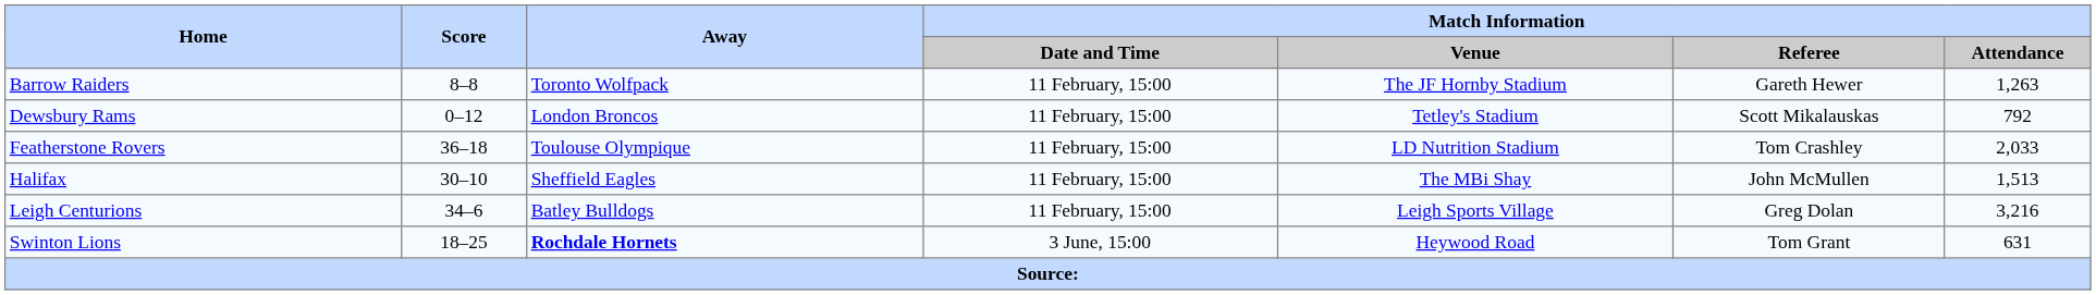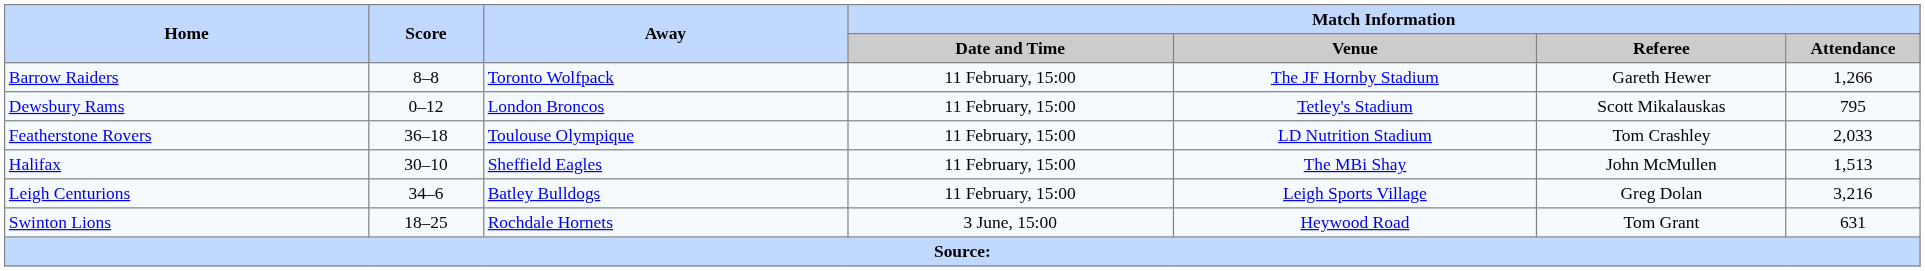Barrow Raiders | Match Information / Attendance: 1,263 -> 1,266
Dewsbury Rams | Match Information / Attendance: 792 -> 795
Swinton Lions | Away: bold -> normal
